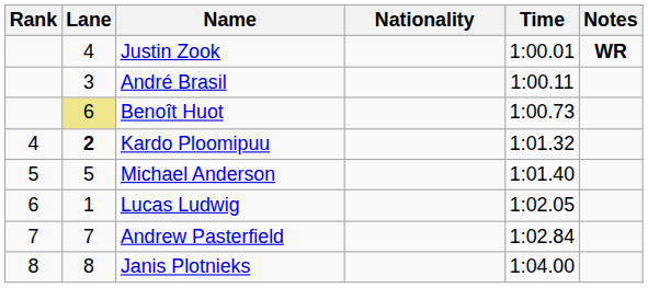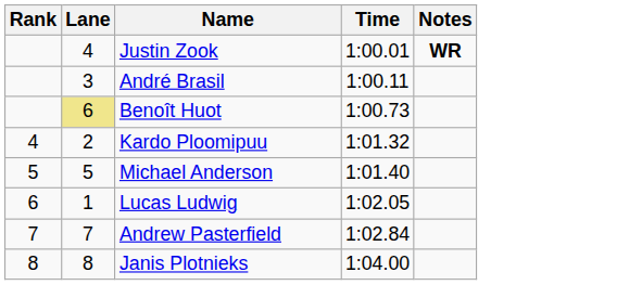- column: Nationality
Kardo Ploomipuu | Lane: bold -> normal
